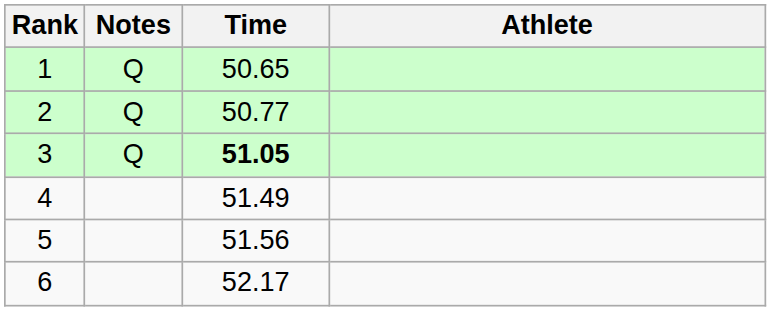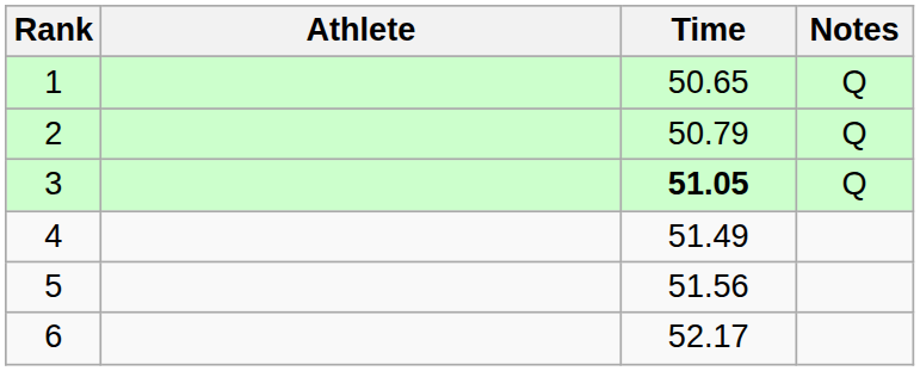columns swapped: Athlete <-> Notes
2 | Time: 50.77 -> 50.79
